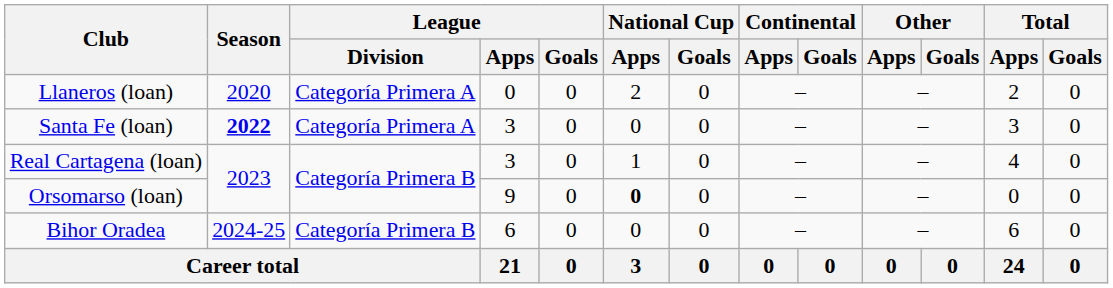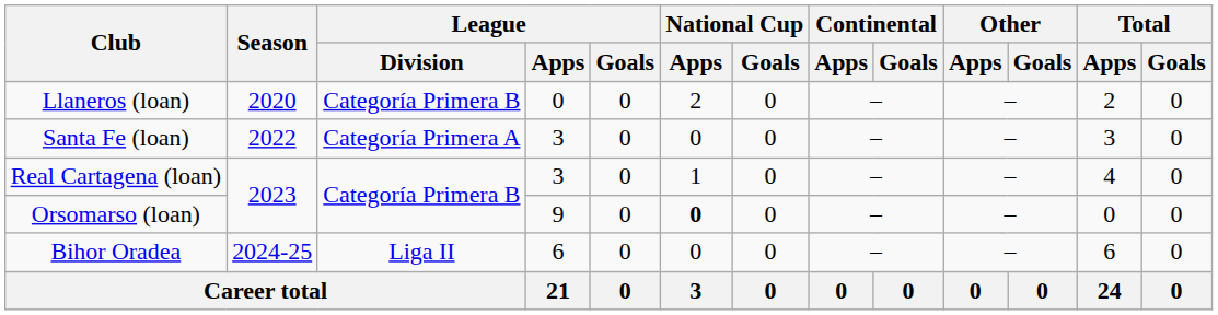Llaneros (loan) | League / Division: Categoría Primera A -> Categoría Primera B
Santa Fe (loan) | Season: bold -> normal
Bihor Oradea | League / Division: Categoría Primera B -> Liga II
